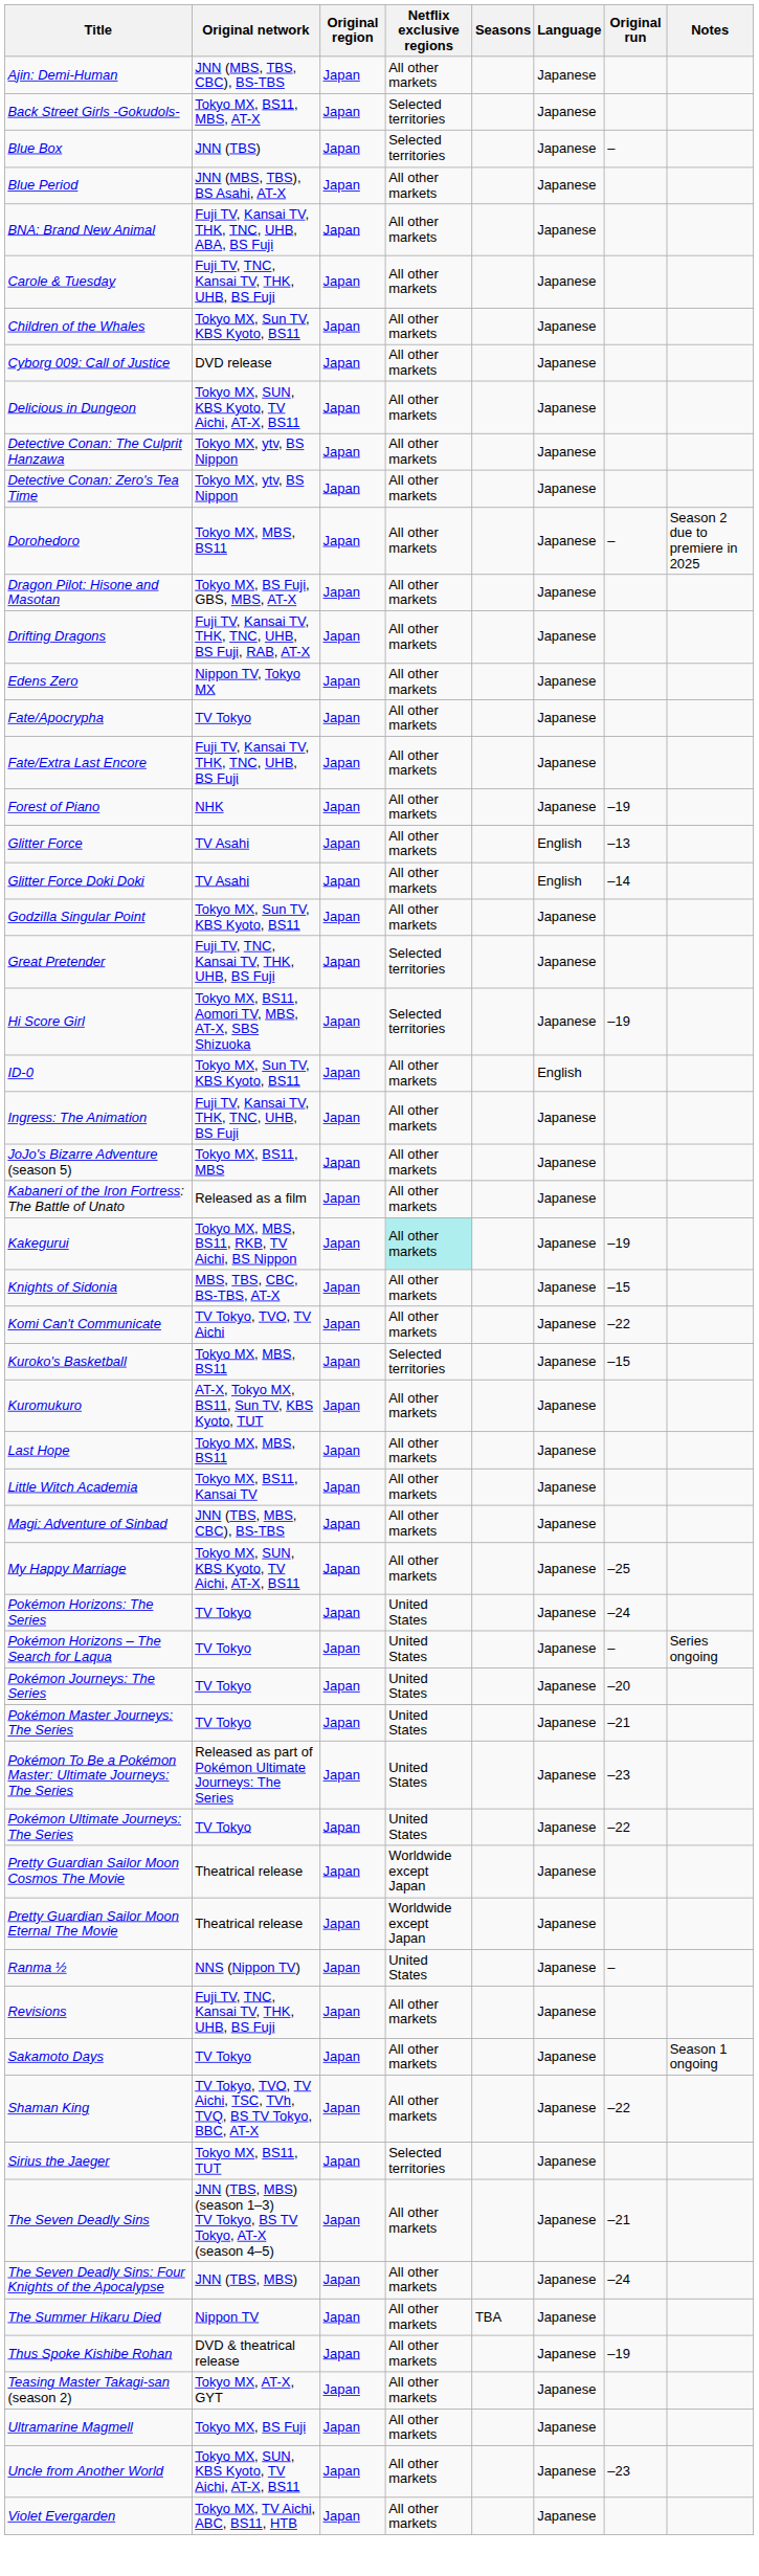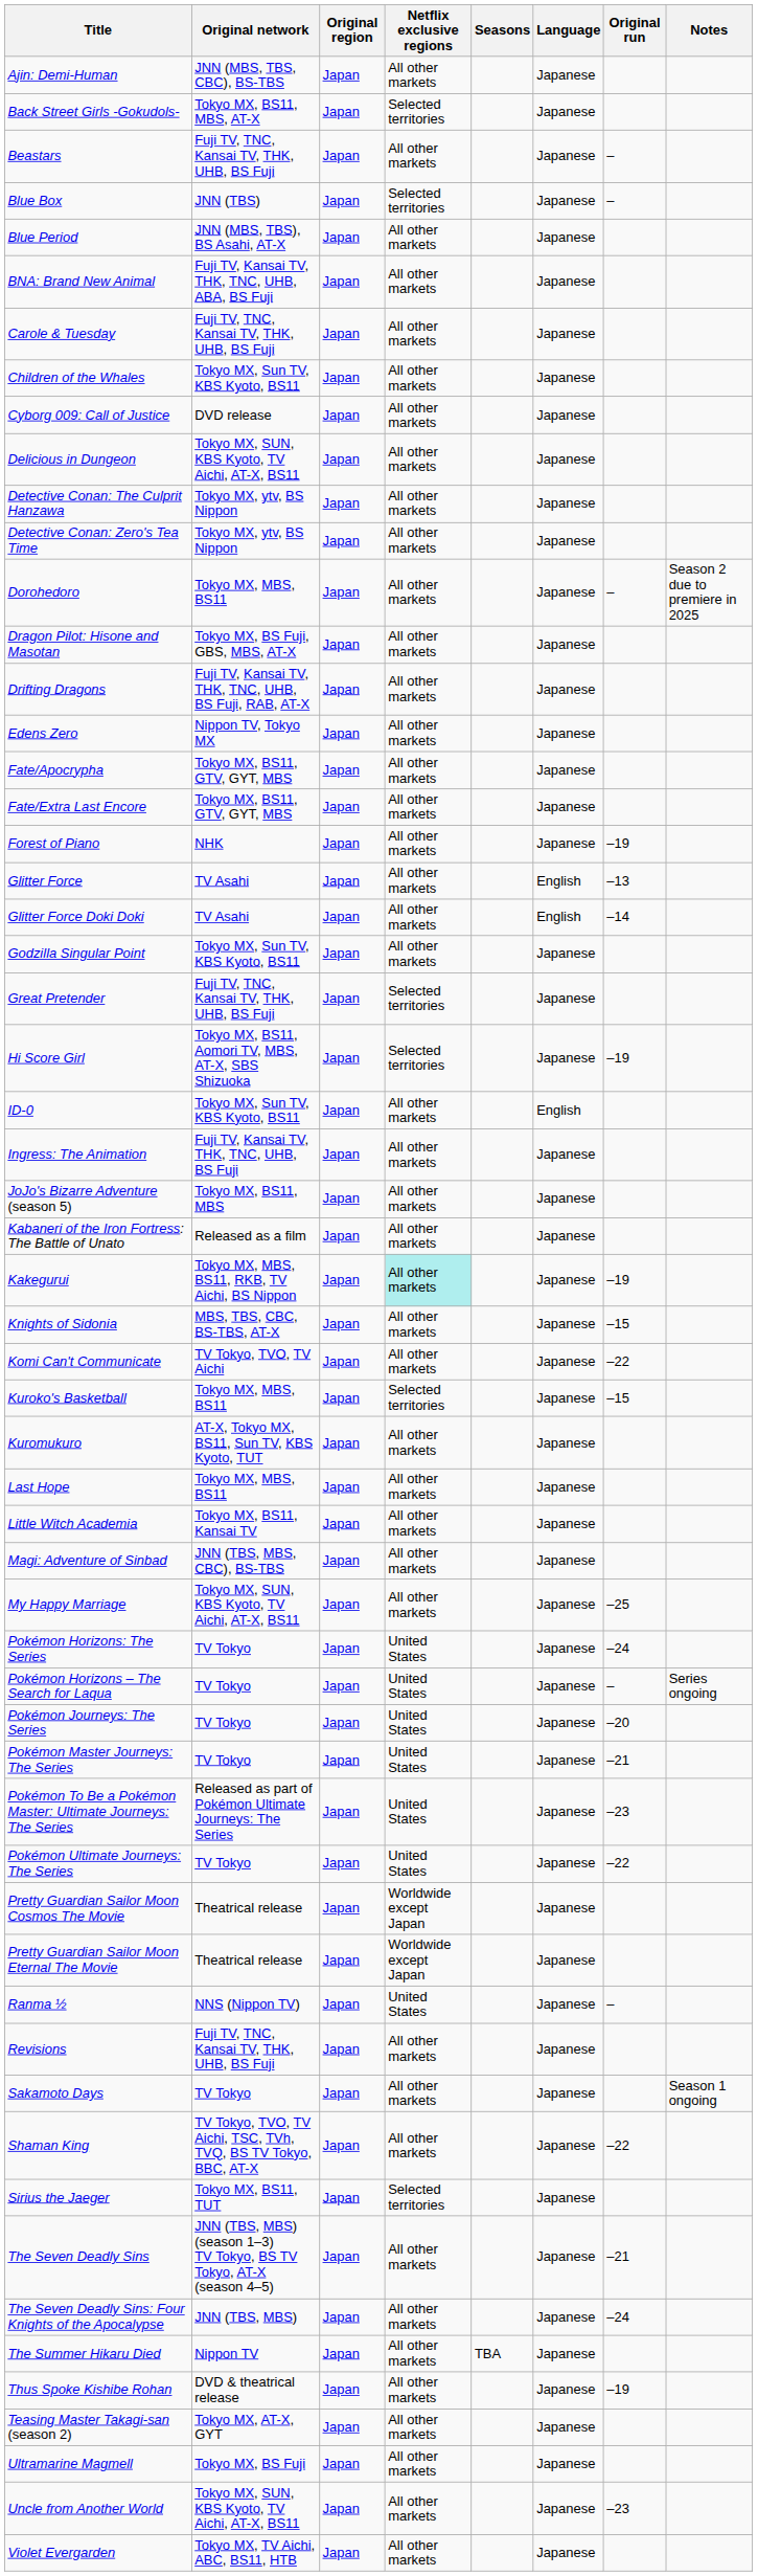+ row: Beastars | Fuji TV, TNC, Kansai TV, THK, UHB, BS Fuji | Japan | All other markets | Japanese | –
Fate/Apocrypha | Original network: TV Tokyo -> Tokyo MX, BS11, GTV, GYT, MBS
Fate/Extra Last Encore | Original network: Fuji TV, Kansai TV, THK, TNC, UHB, BS Fuji -> Tokyo MX, BS11, GTV, GYT, MBS
